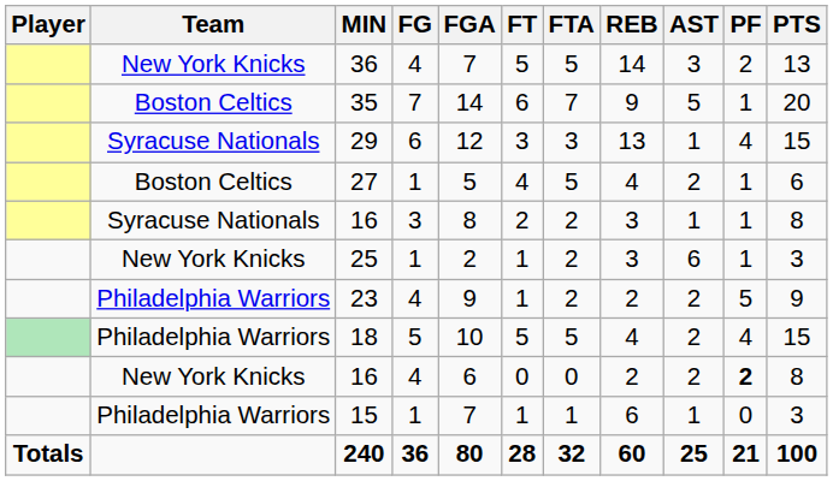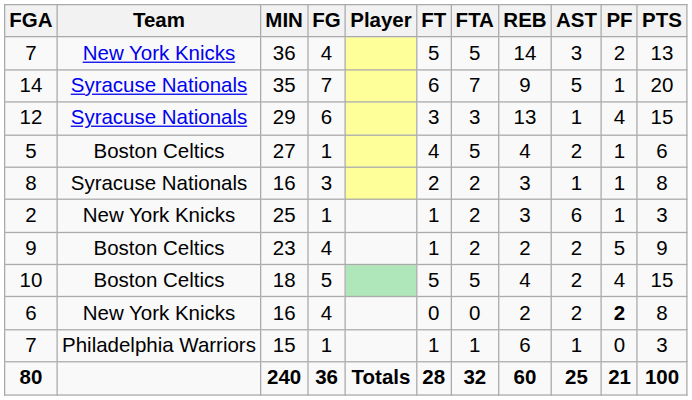columns swapped: Player <-> FGA
35 | Team: Boston Celtics -> Syracuse Nationals
23 | Team: Philadelphia Warriors -> Boston Celtics
18 | Team: Philadelphia Warriors -> Boston Celtics
